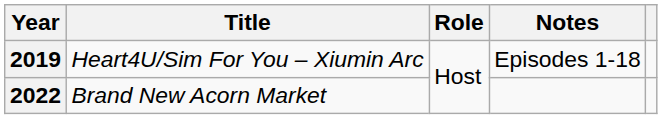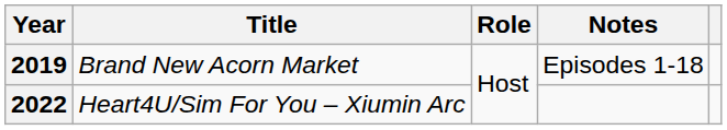2019 | Title: Heart4U/Sim For You – Xiumin Arc -> Brand New Acorn Market
2022 | Title: Brand New Acorn Market -> Heart4U/Sim For You – Xiumin Arc
